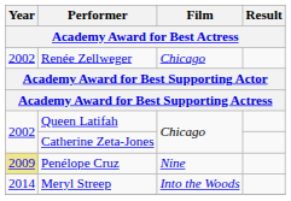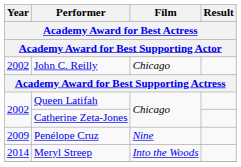- row: 2002 | Renée Zellweger | Chicago
+ row: 2002 | John C. Reilly | Chicago
Penélope Cruz | Year: khaki background -> no background
